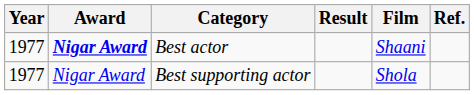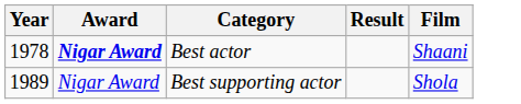- column: Ref.
Best actor | Year: 1977 -> 1978
Best supporting actor | Year: 1977 -> 1989
